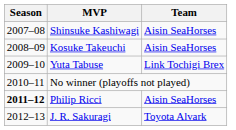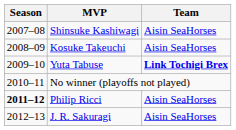Yuta Tabuse | Team: normal -> bold
J. R. Sakuragi | Team: Toyota Alvark -> Aisin SeaHorses
